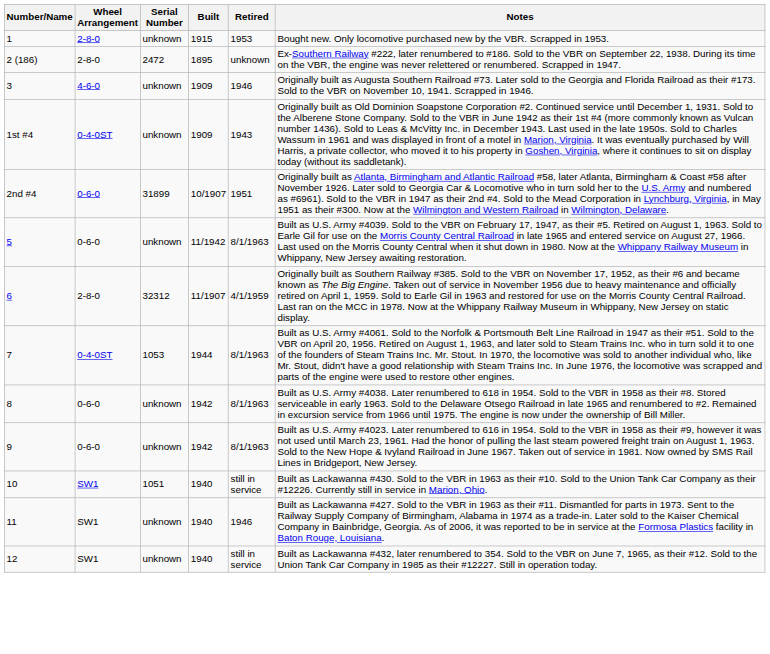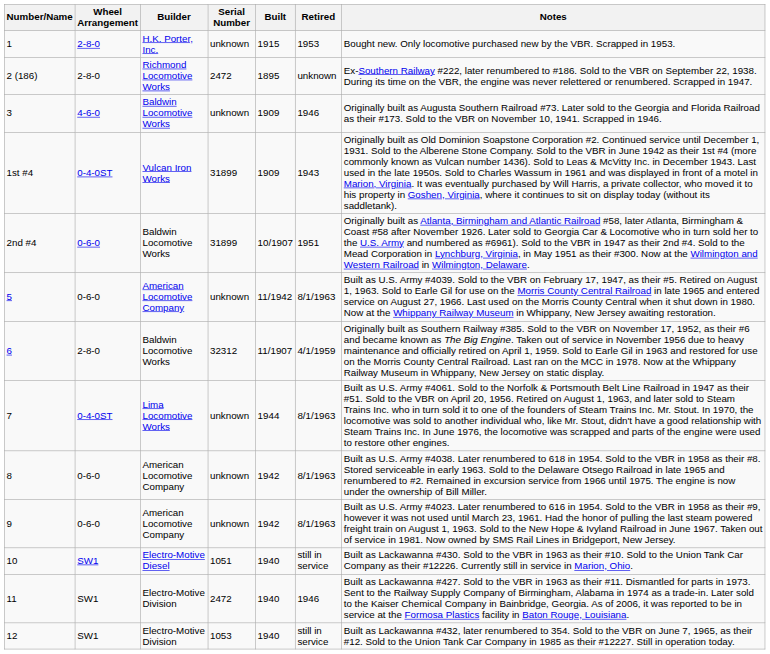+ column: Builder | H.K. Porter, Inc. | Richmond Locomotive Works | Baldwin Locomotive Works | Vulcan Iron Works | Baldwin Locomotive Works | American Locomotive Company | Baldwin Locomotive Works | Lima Locomotive Works | American Locomotive Company | American Locomotive Company | Electro-Motive Diesel | Electro-Motive Division | Electro-Motive Division
1st #4 | Serial Number: unknown -> 31899
7 | Serial Number: 1053 -> unknown
11 | Serial Number: unknown -> 2472
12 | Serial Number: unknown -> 1053
